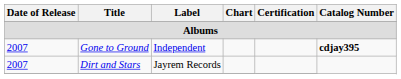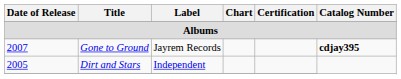Gone to Ground | Label: Independent -> Jayrem Records
Dirt and Stars | Date of Release: 2007 -> 2005
Dirt and Stars | Label: Jayrem Records -> Independent
